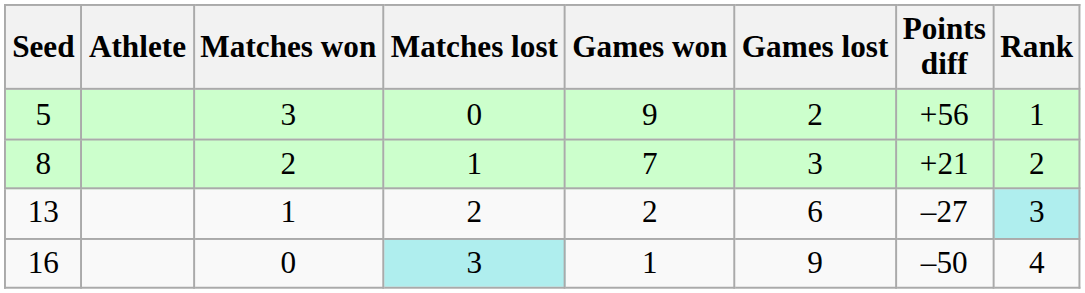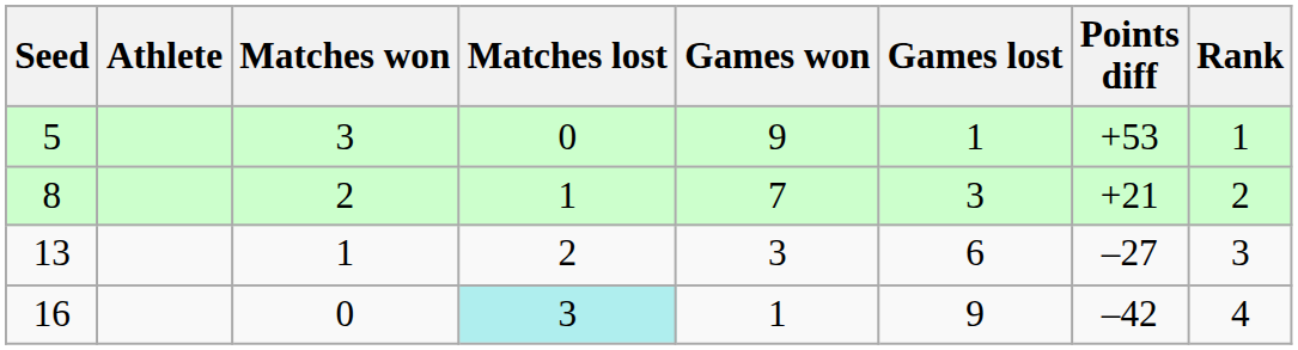5 | Games lost: 2 -> 1
5 | Points diff: +56 -> +53
13 | Games won: 2 -> 3
13 | Rank: paleturquoise background -> no background
16 | Points diff: –50 -> –42
